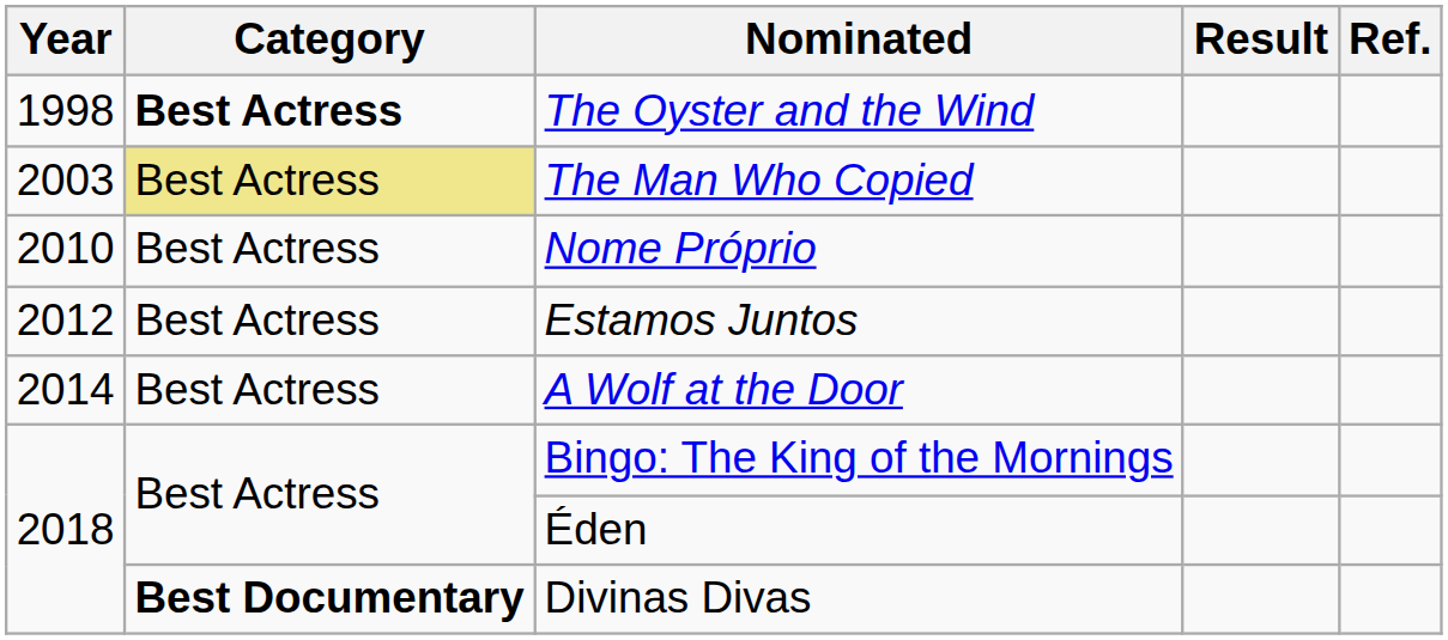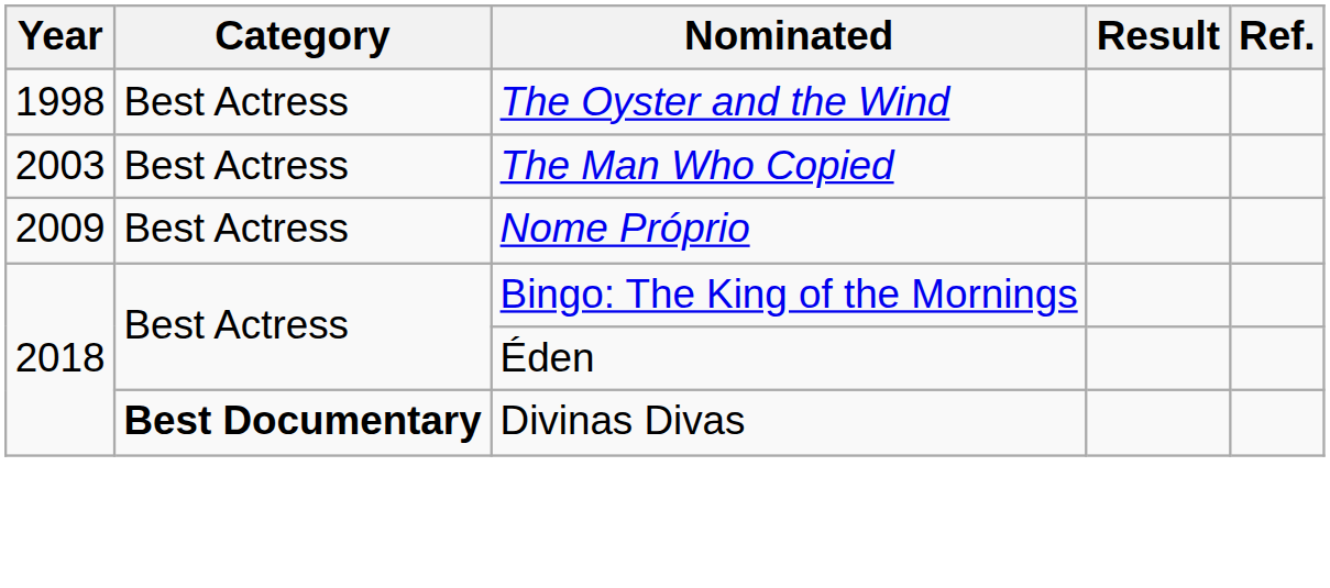The Oyster and the Wind | Category: bold -> normal
The Man Who Copied | Category: khaki background -> no background
Nome Próprio | Year: 2010 -> 2009
- row: 2012 | Best Actress | Estamos Juntos
- row: 2014 | Best Actress | A Wolf at the Door
